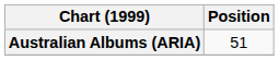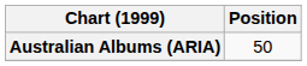Australian Albums (ARIA) | Position: 51 -> 50
